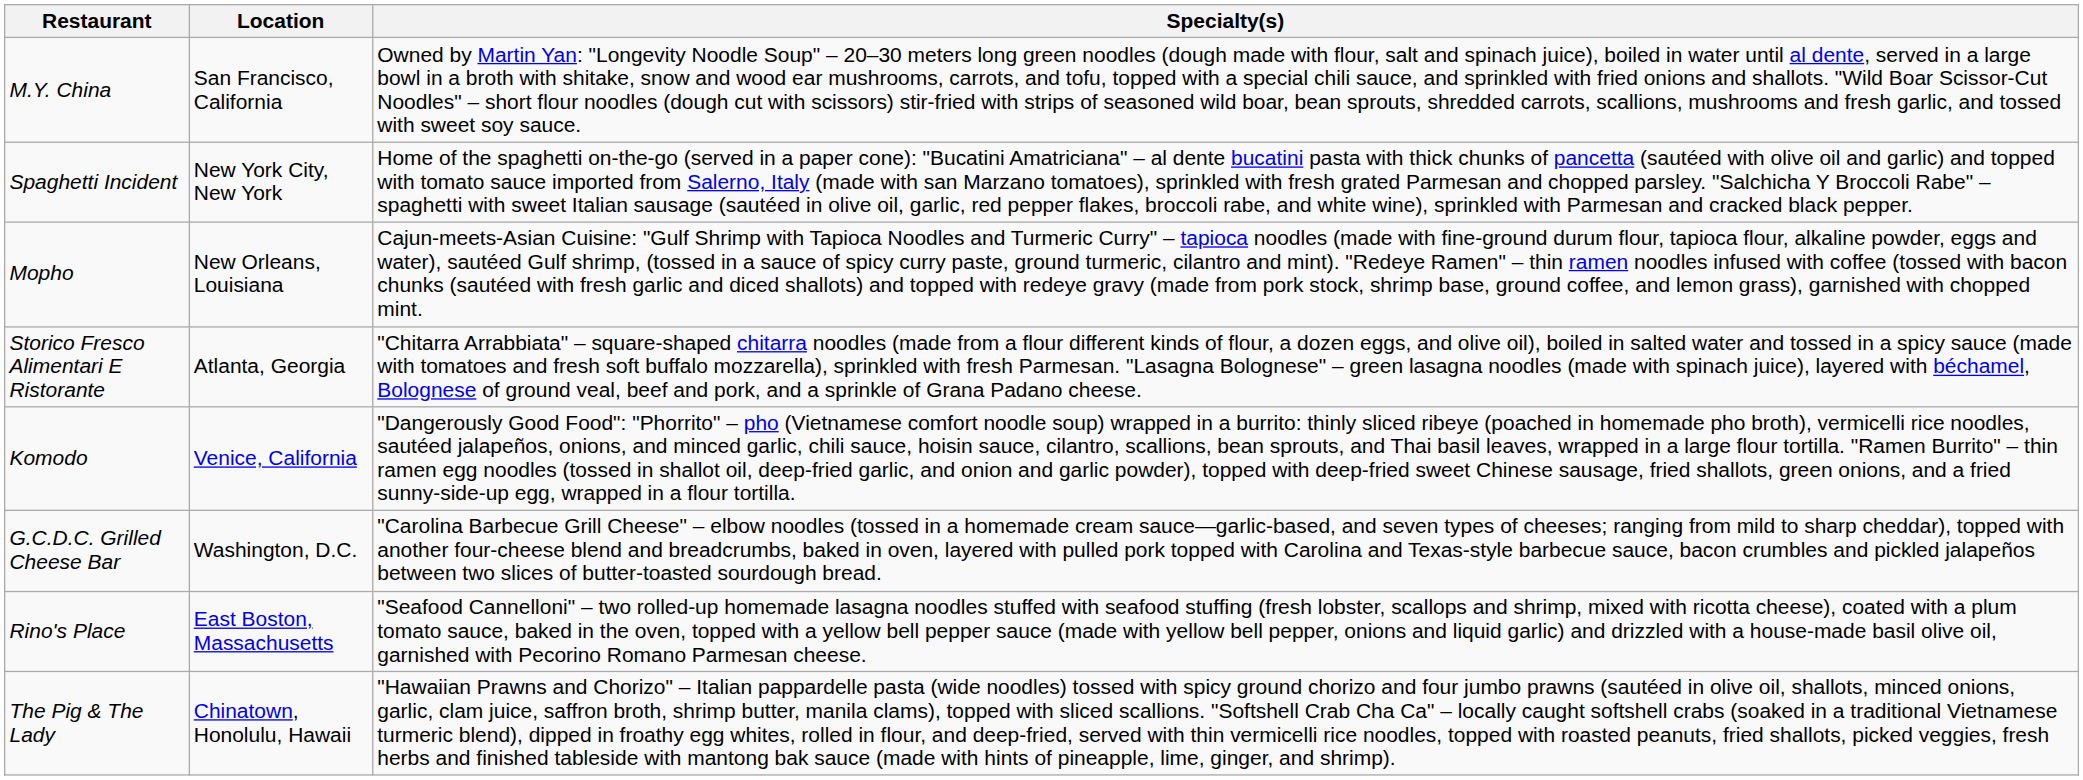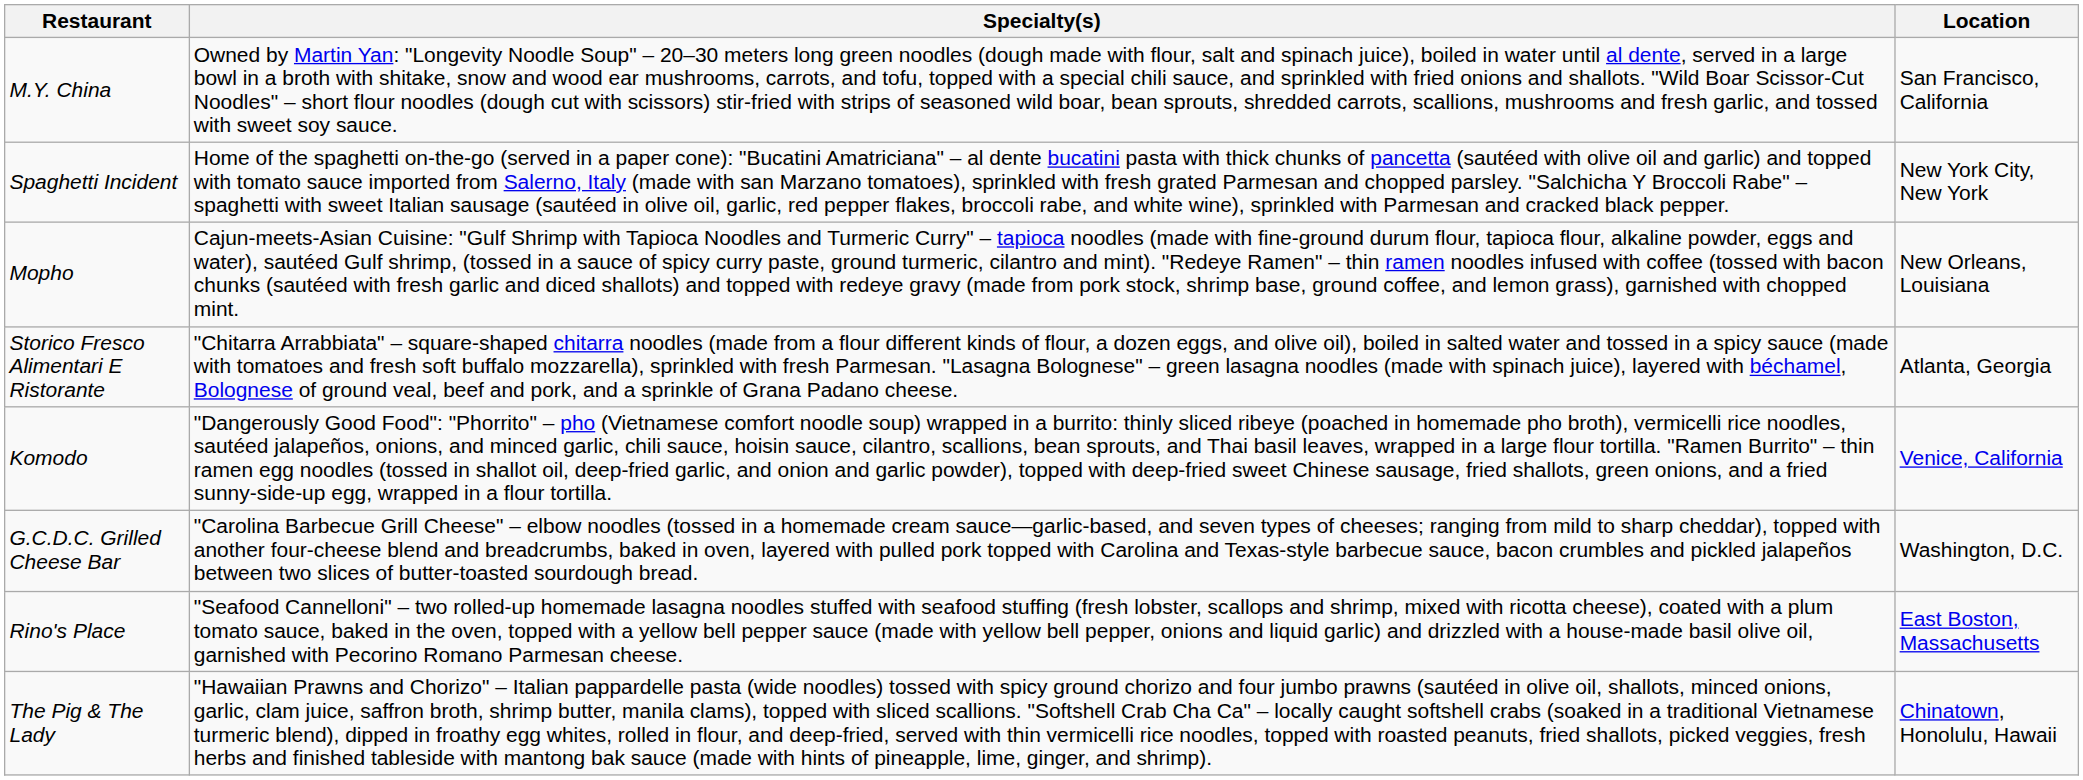columns swapped: Location <-> Specialty(s)
